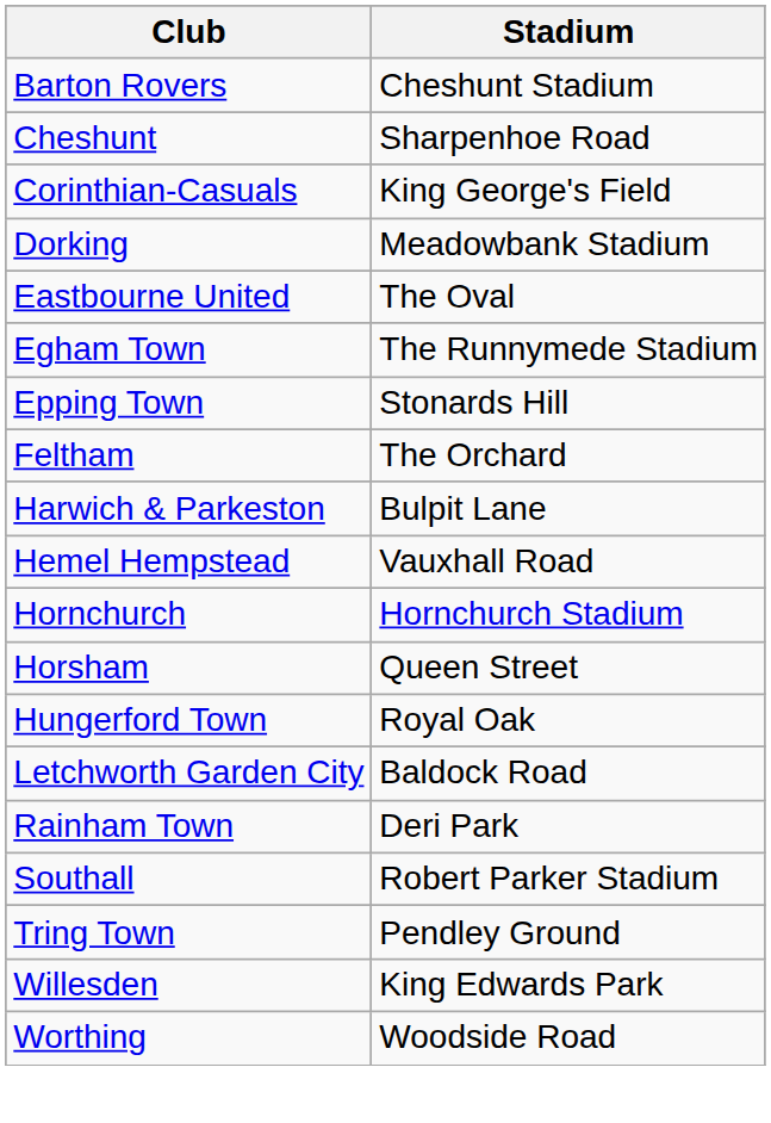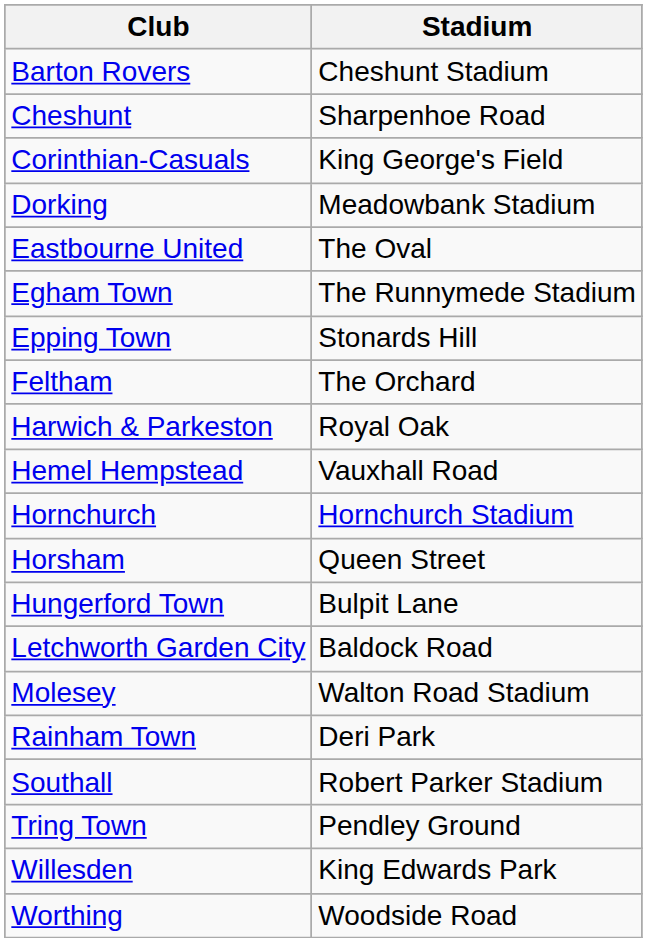Harwich & Parkeston | Stadium: Bulpit Lane -> Royal Oak
Hungerford Town | Stadium: Royal Oak -> Bulpit Lane
+ row: Molesey | Walton Road Stadium
